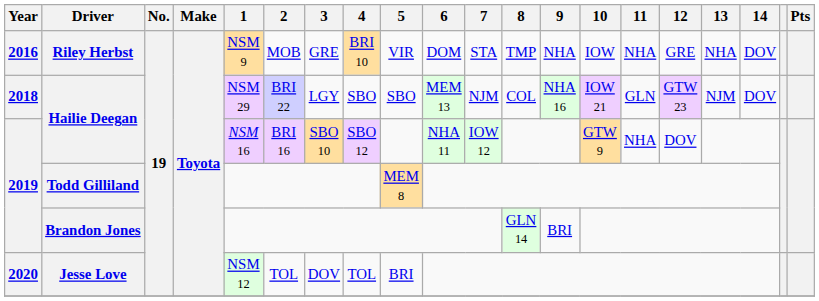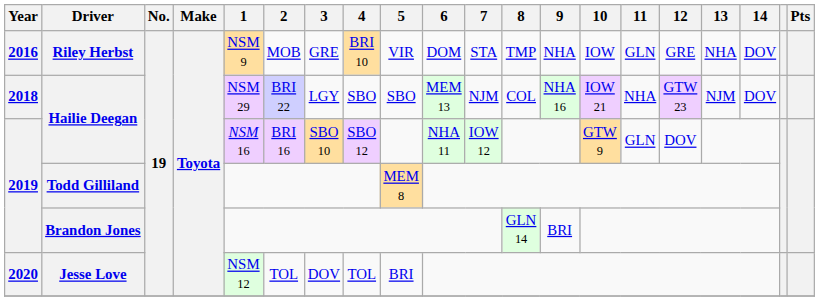Riley Herbst | 11: NHA -> GLN
2018 / Hailie Deegan | 11: GLN -> NHA
2019 / Hailie Deegan | 11: NHA -> GLN
